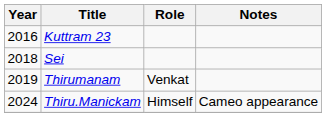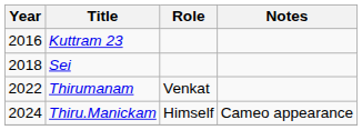Thirumanam | Year: 2019 -> 2022
